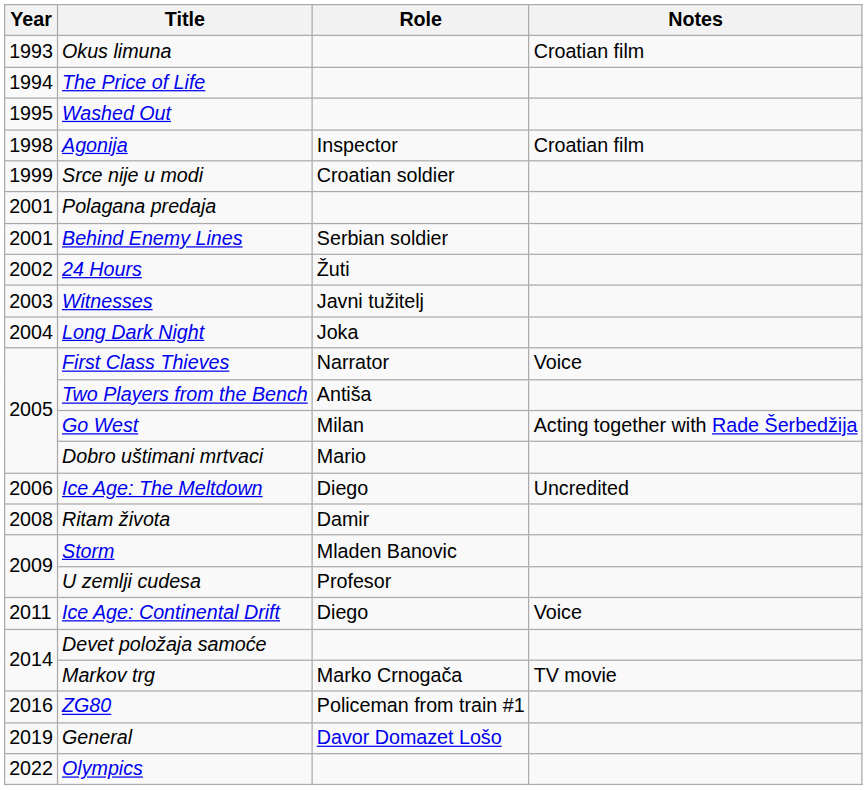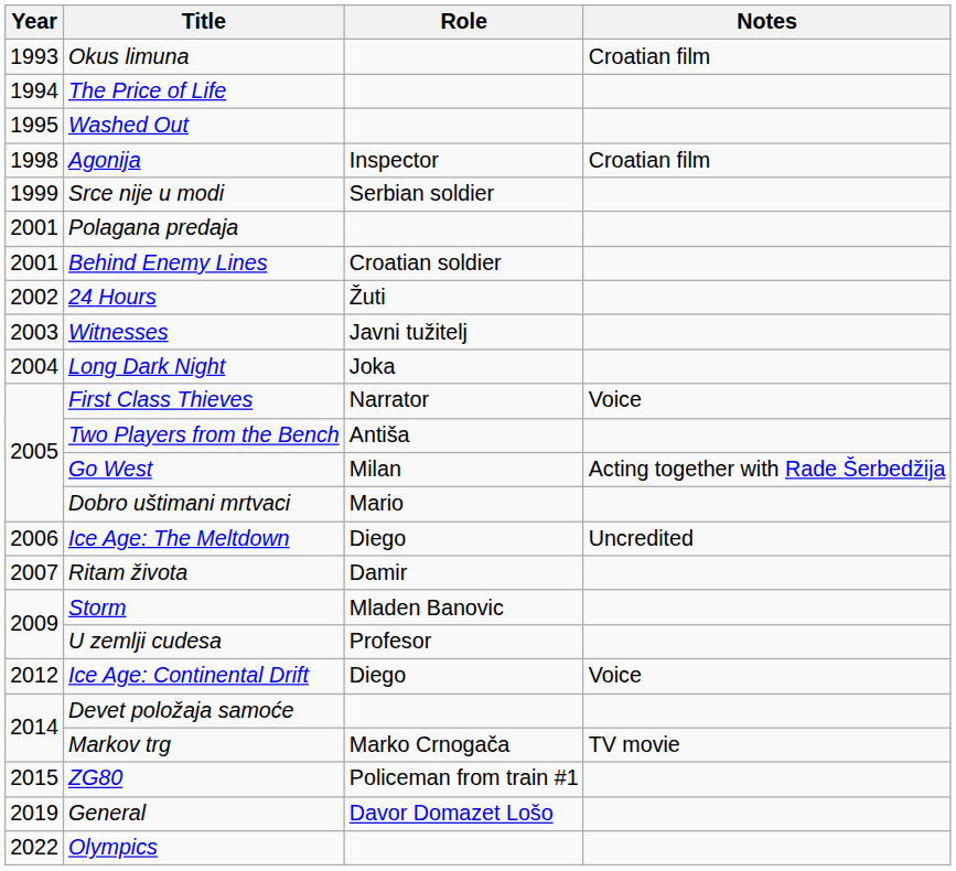Srce nije u modi | Role: Croatian soldier -> Serbian soldier
Behind Enemy Lines | Role: Serbian soldier -> Croatian soldier
Ritam života | Year: 2008 -> 2007
Ice Age: Continental Drift | Year: 2011 -> 2012
ZG80 | Year: 2016 -> 2015
